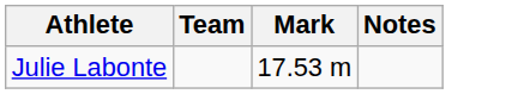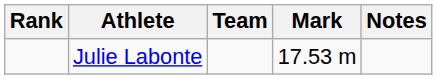+ column: Rank
